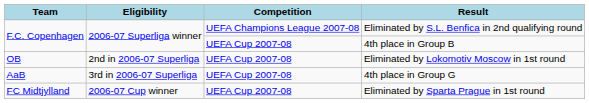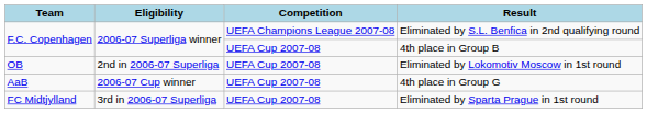4th place in Group G | Eligibility: 3rd in 2006-07 Superliga -> 2006-07 Cup winner
Eliminated by Sparta Prague in 1st round | Eligibility: 2006-07 Cup winner -> 3rd in 2006-07 Superliga
